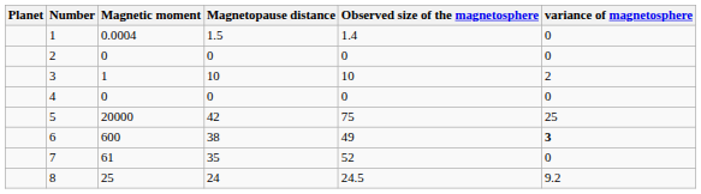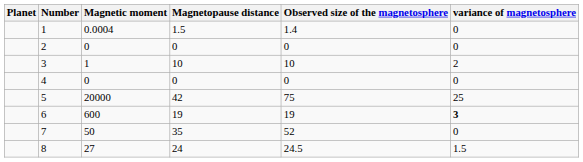6 | Magnetopause distance: 38 -> 19
6 | Observed size of the magnetosphere: 49 -> 19
7 | Magnetic moment: 61 -> 50
8 | Magnetic moment: 25 -> 27
8 | variance of magnetosphere: 9.2 -> 1.5
